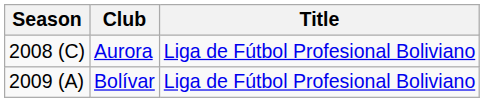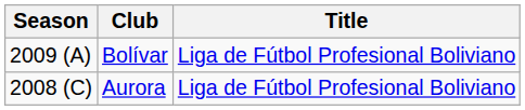rows swapped: Aurora <-> Bolívar
